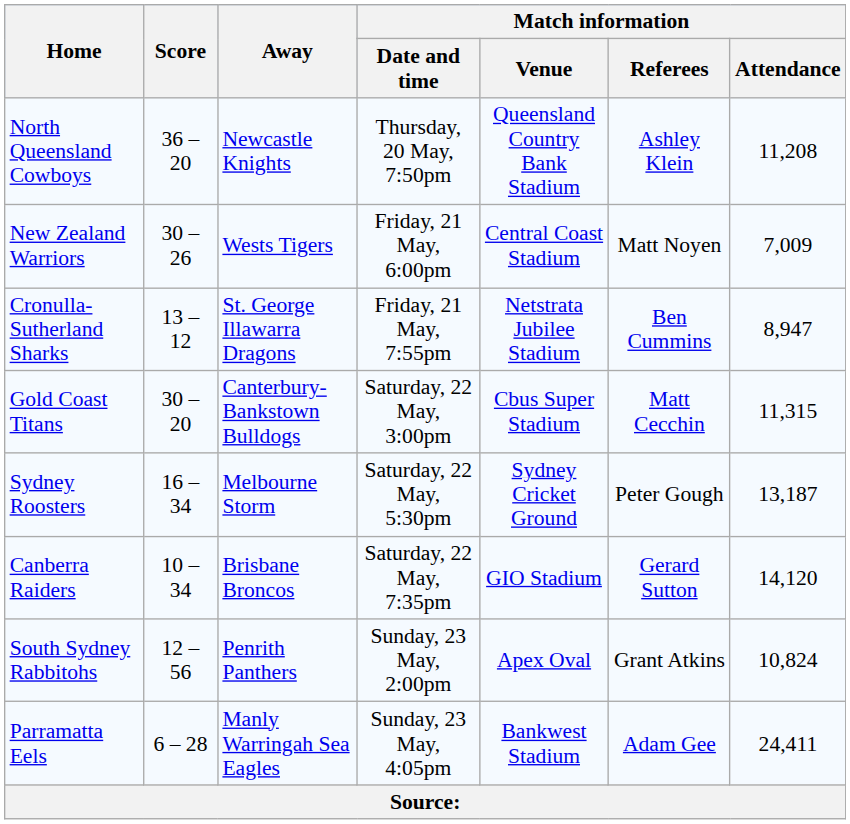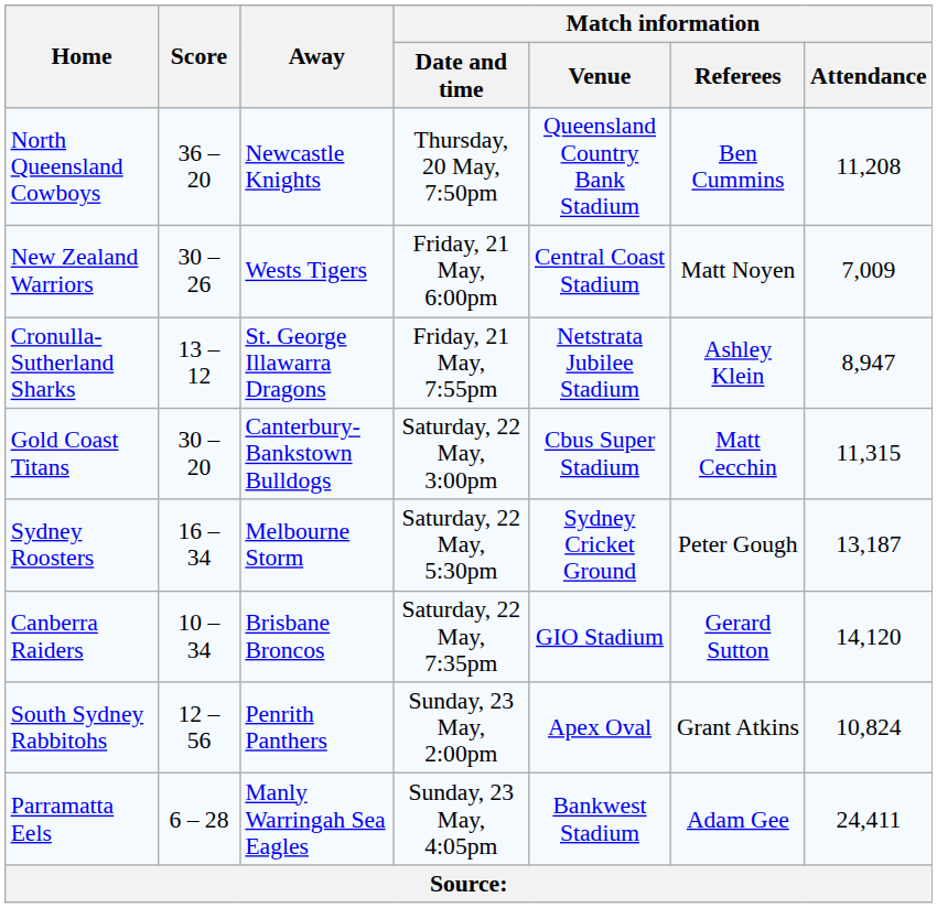North Queensland Cowboys | Match information / Referees: Ashley Klein -> Ben Cummins
Cronulla-Sutherland Sharks | Match information / Referees: Ben Cummins -> Ashley Klein
